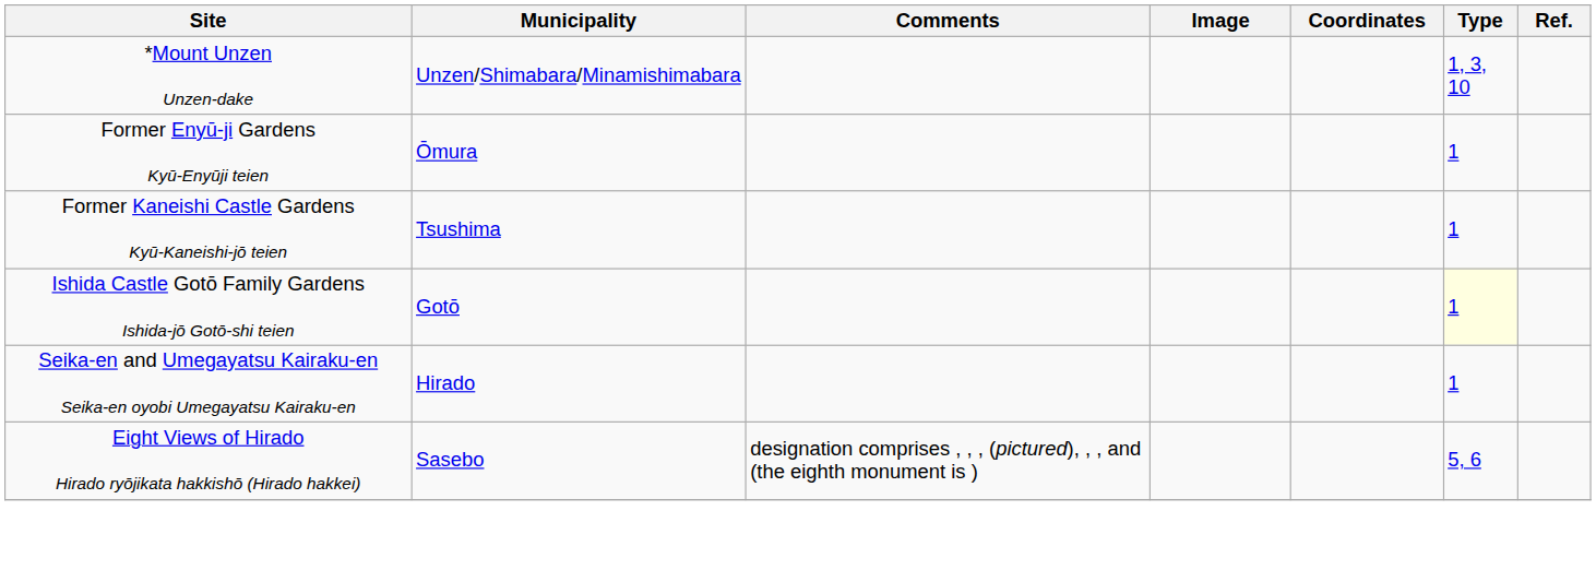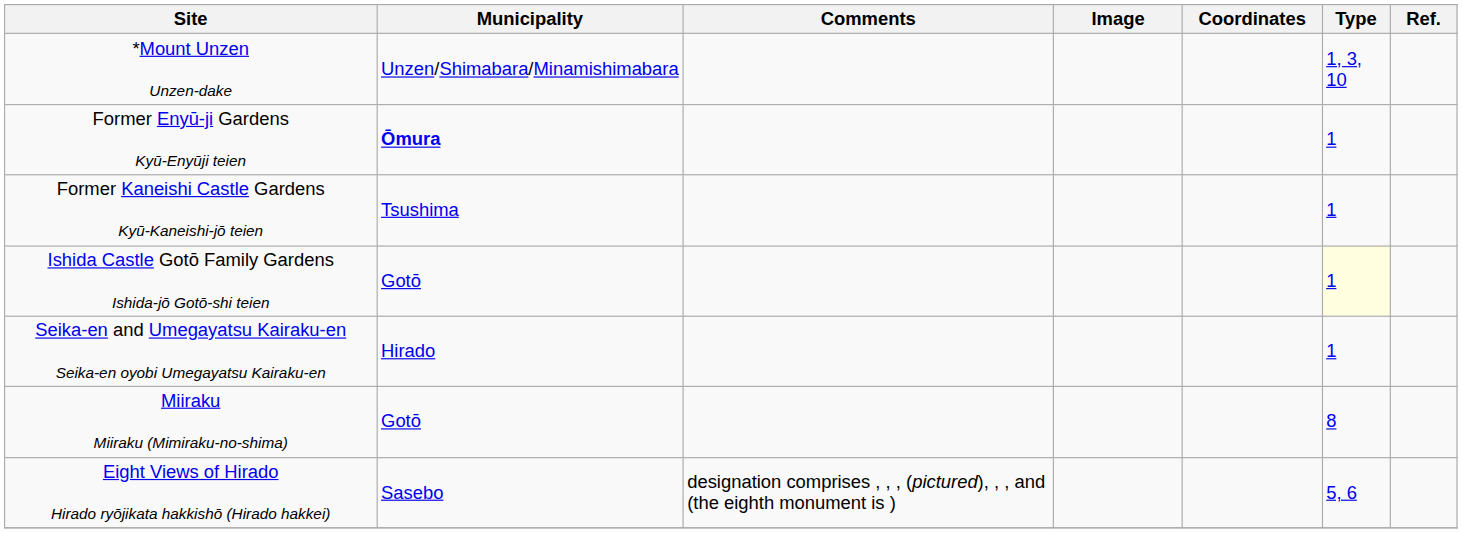Former Enyū-ji Gardens Kyū-Enyūji teien | Municipality: normal -> bold
+ row: Miiraku Miiraku (Mimiraku-no-shima) | Gotō | 8
